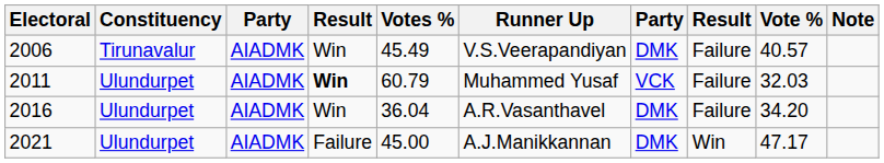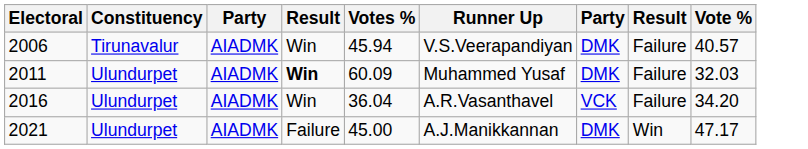- column: Note
2006 | Votes %: 45.49 -> 45.94
2011 | Votes %: 60.79 -> 60.09
2011 | column 7: VCK -> DMK
2016 | column 7: DMK -> VCK
